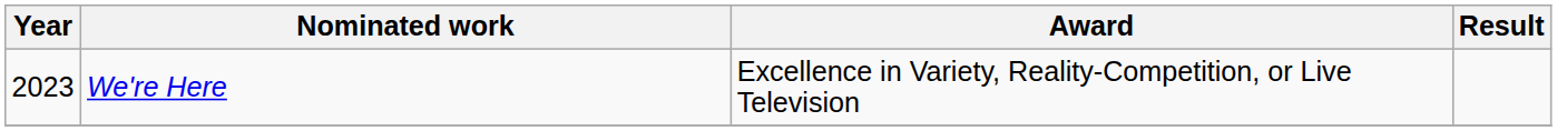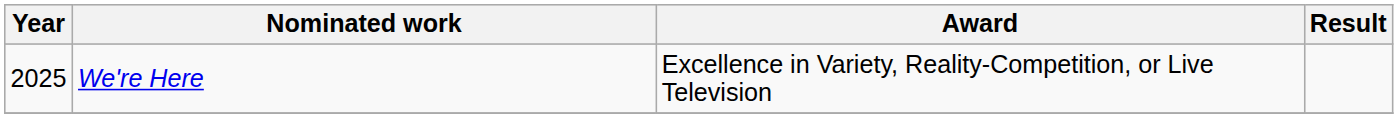We're Here | Year: 2023 -> 2025
